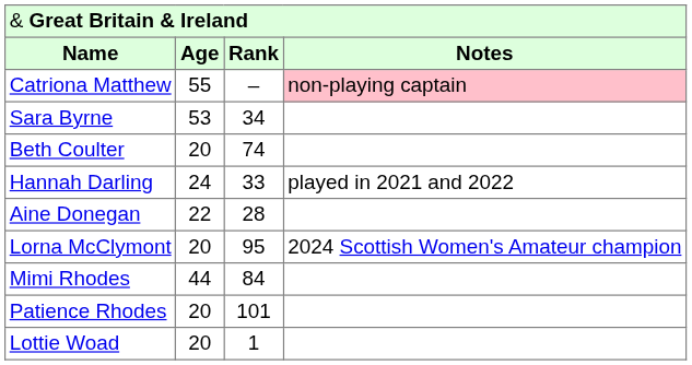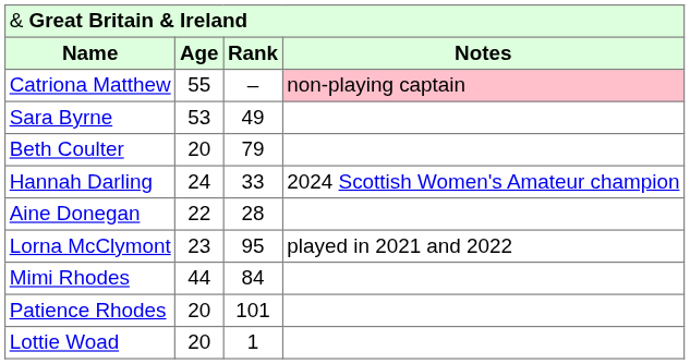Sara Byrne | column 3: 34 -> 49
Beth Coulter | column 3: 74 -> 79
Hannah Darling | column 4: played in 2021 and 2022 -> 2024 Scottish Women's Amateur champion
Lorna McClymont | column 2: 20 -> 23
Lorna McClymont | column 4: 2024 Scottish Women's Amateur champion -> played in 2021 and 2022
